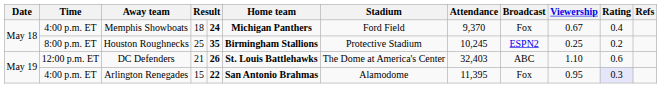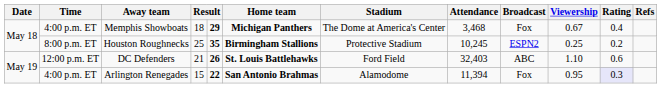Memphis Showboats | column 5: 24 -> 29
Memphis Showboats | Stadium: Ford Field -> The Dome at America's Center
Memphis Showboats | Attendance: 9,370 -> 3,468
DC Defenders | Stadium: The Dome at America's Center -> Ford Field
Arlington Renegades | Attendance: 11,395 -> 11,394
